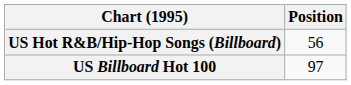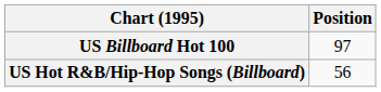rows swapped: US Billboard Hot 100 <-> US Hot R&B/Hip-Hop Songs (Billboard)
